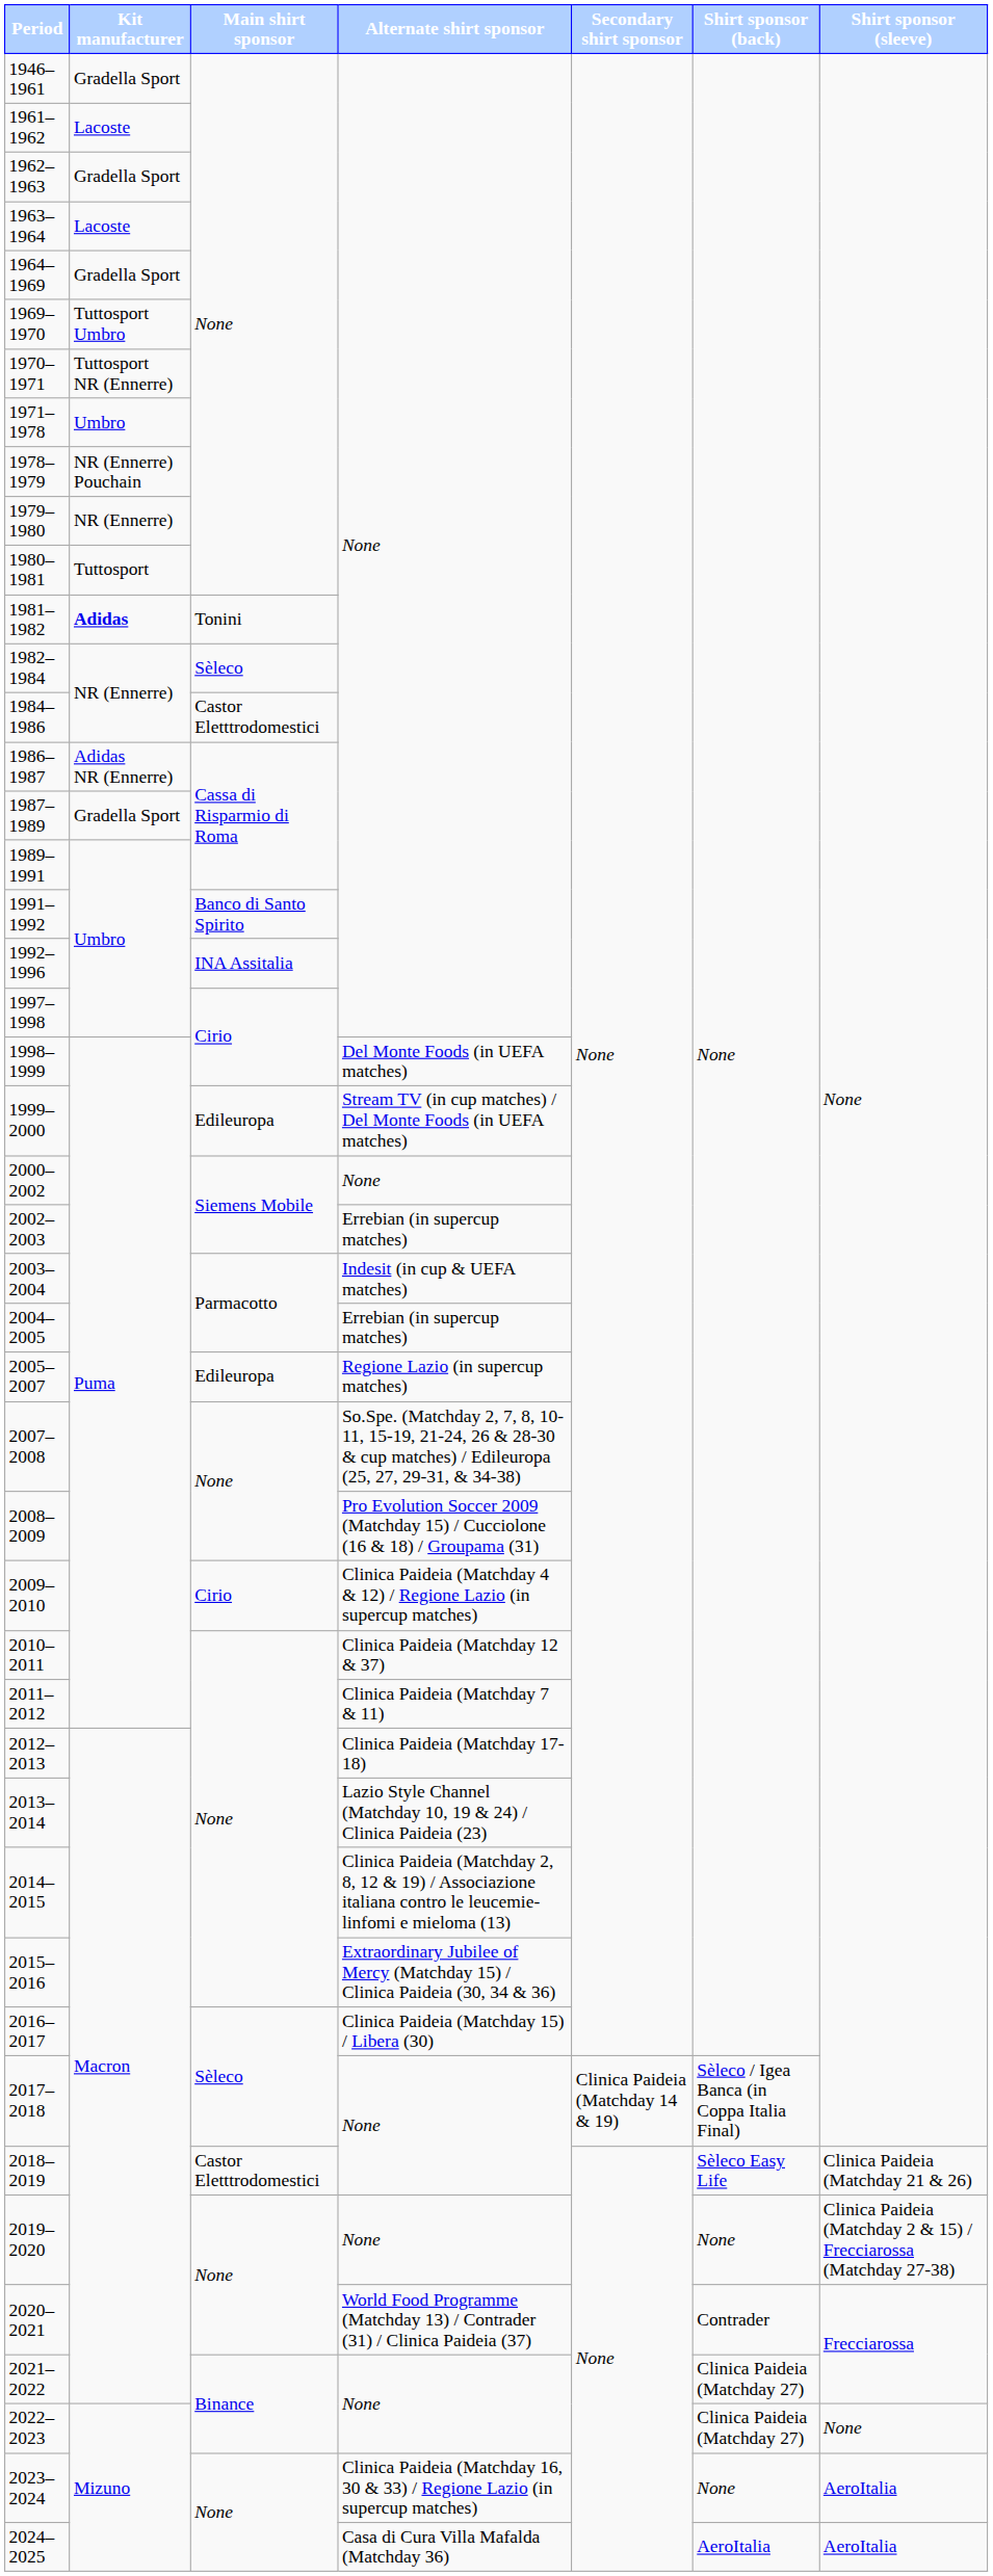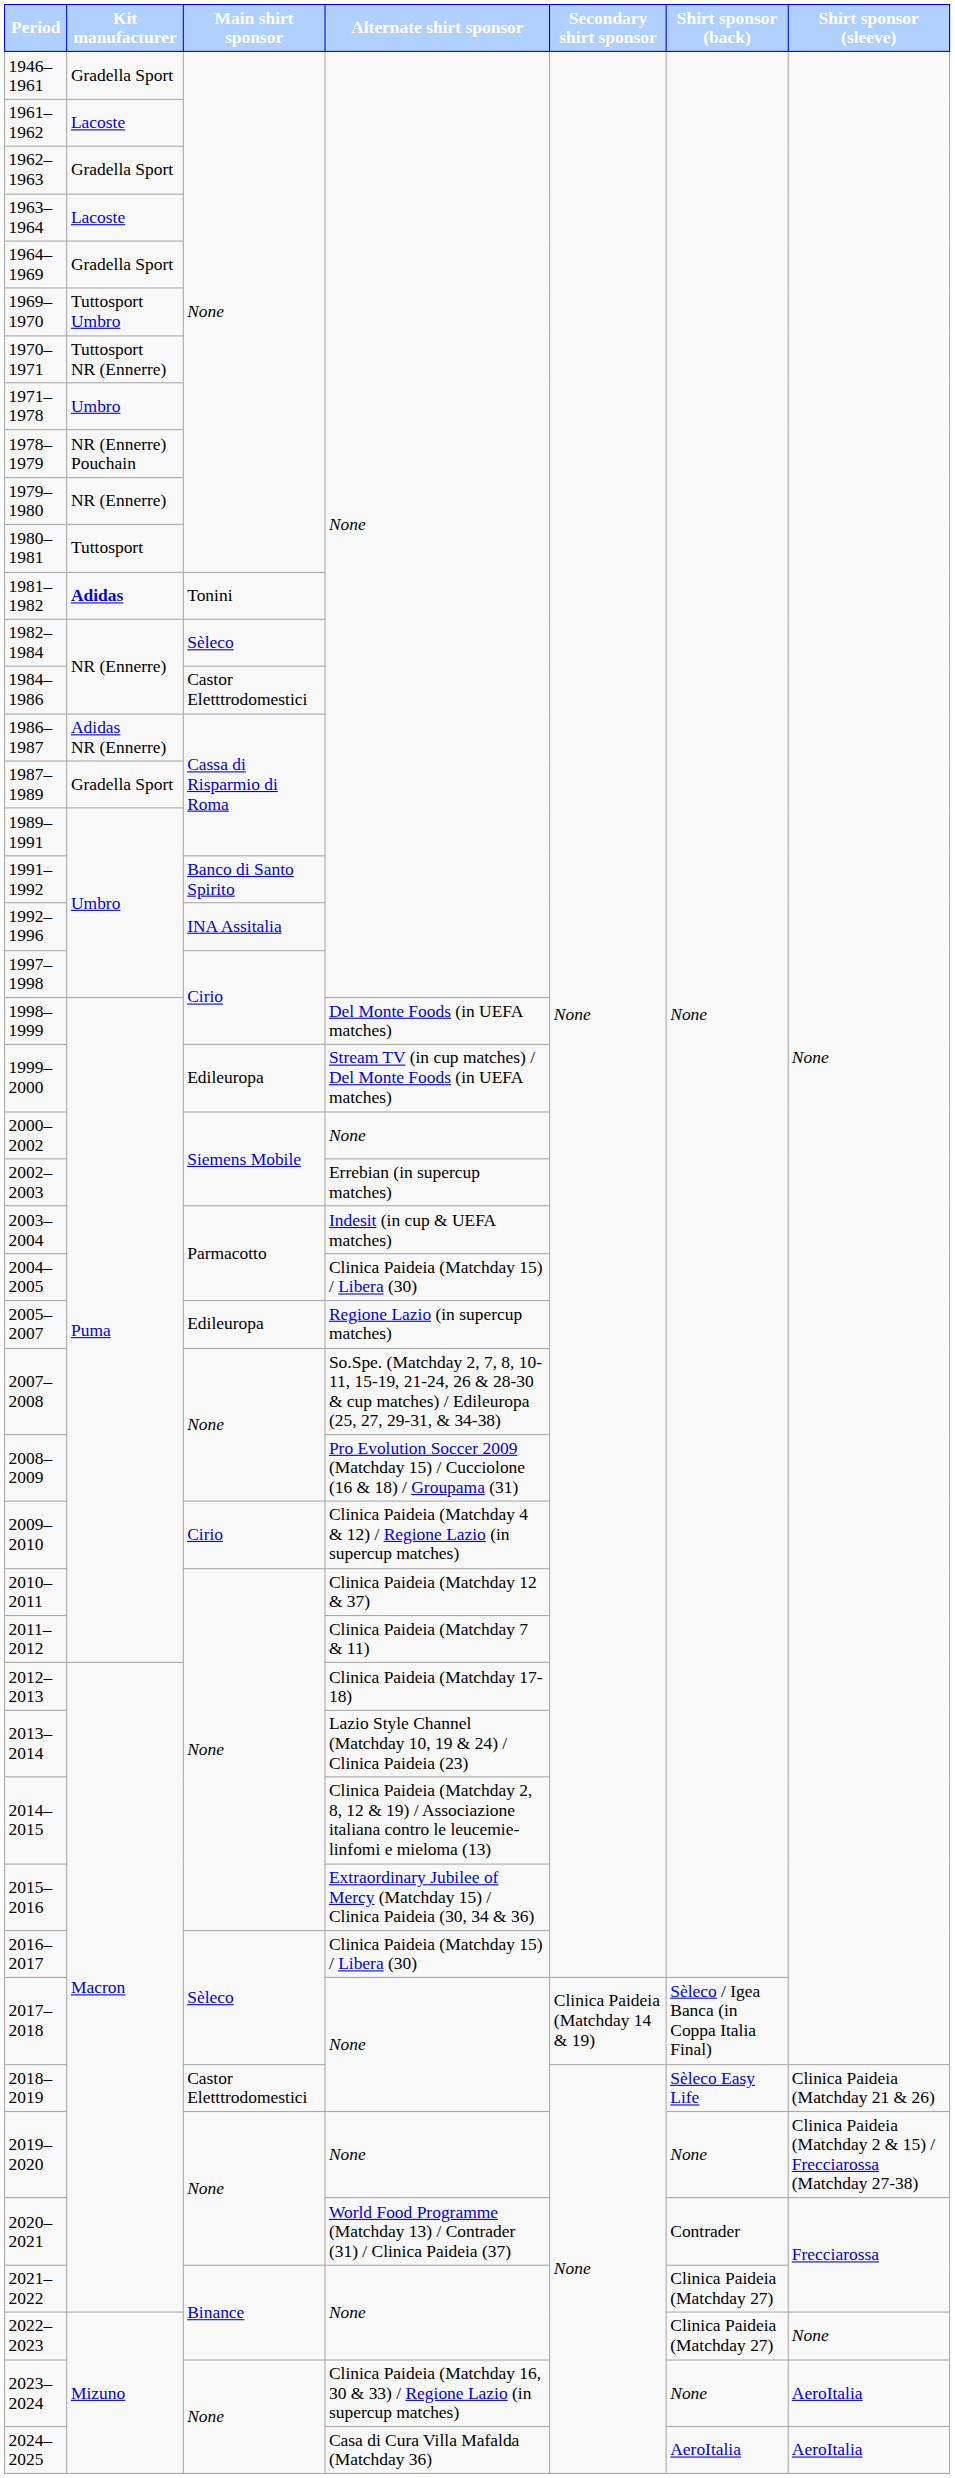2004–2005 | Alternate shirt sponsor: Errebian (in supercup matches) -> Clinica Paideia (Matchday 15) / Libera (30)
